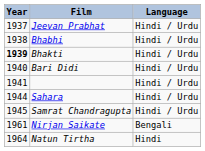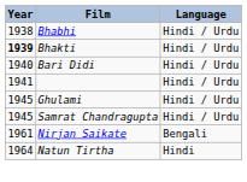- row: 1937 | Jeevan Prabhat | Hindi / Urdu
- row: 1944 | Sahara | Hindi / Urdu
+ row: 1945 | Ghulami | Hindi / Urdu
